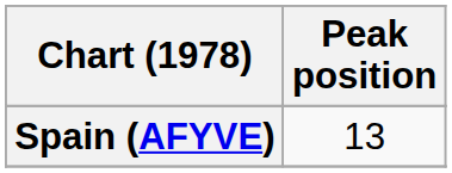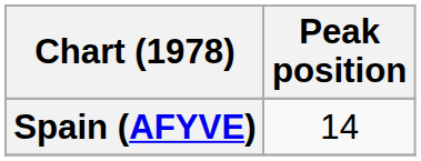Spain (AFYVE) | Peak position: 13 -> 14
